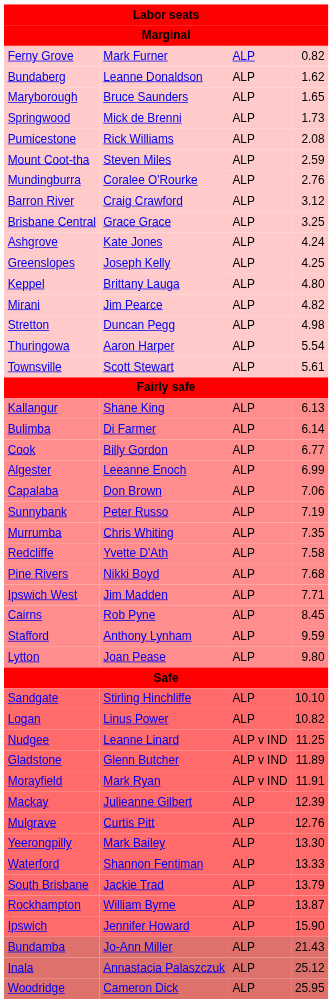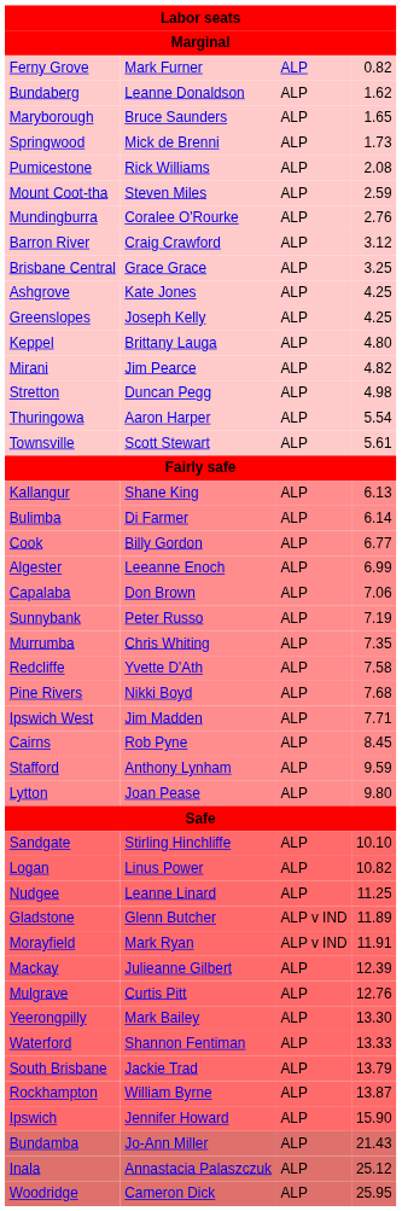Ashgrove | column 4: 4.24 -> 4.25
Nudgee | column 3: ALP v IND -> ALP
